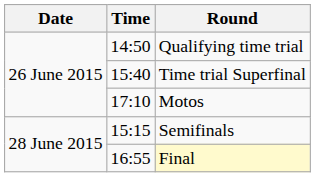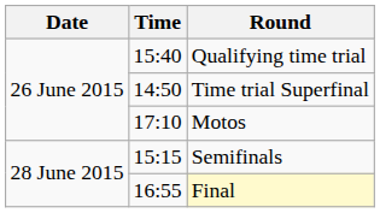Qualifying time trial | Time: 14:50 -> 15:40
Time trial Superfinal | Time: 15:40 -> 14:50
